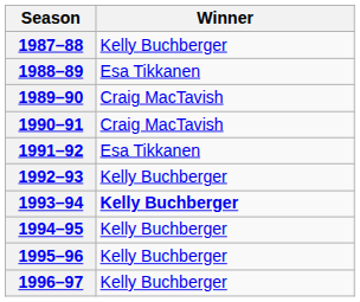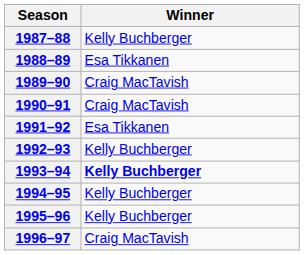1996–97 | Winner: Kelly Buchberger -> Craig MacTavish
